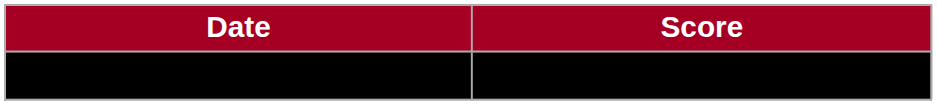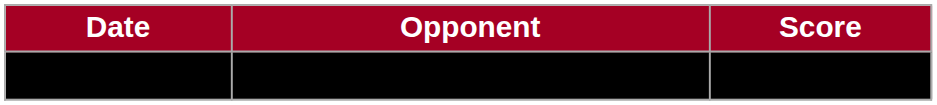+ column: Opponent | Montreal Stars
